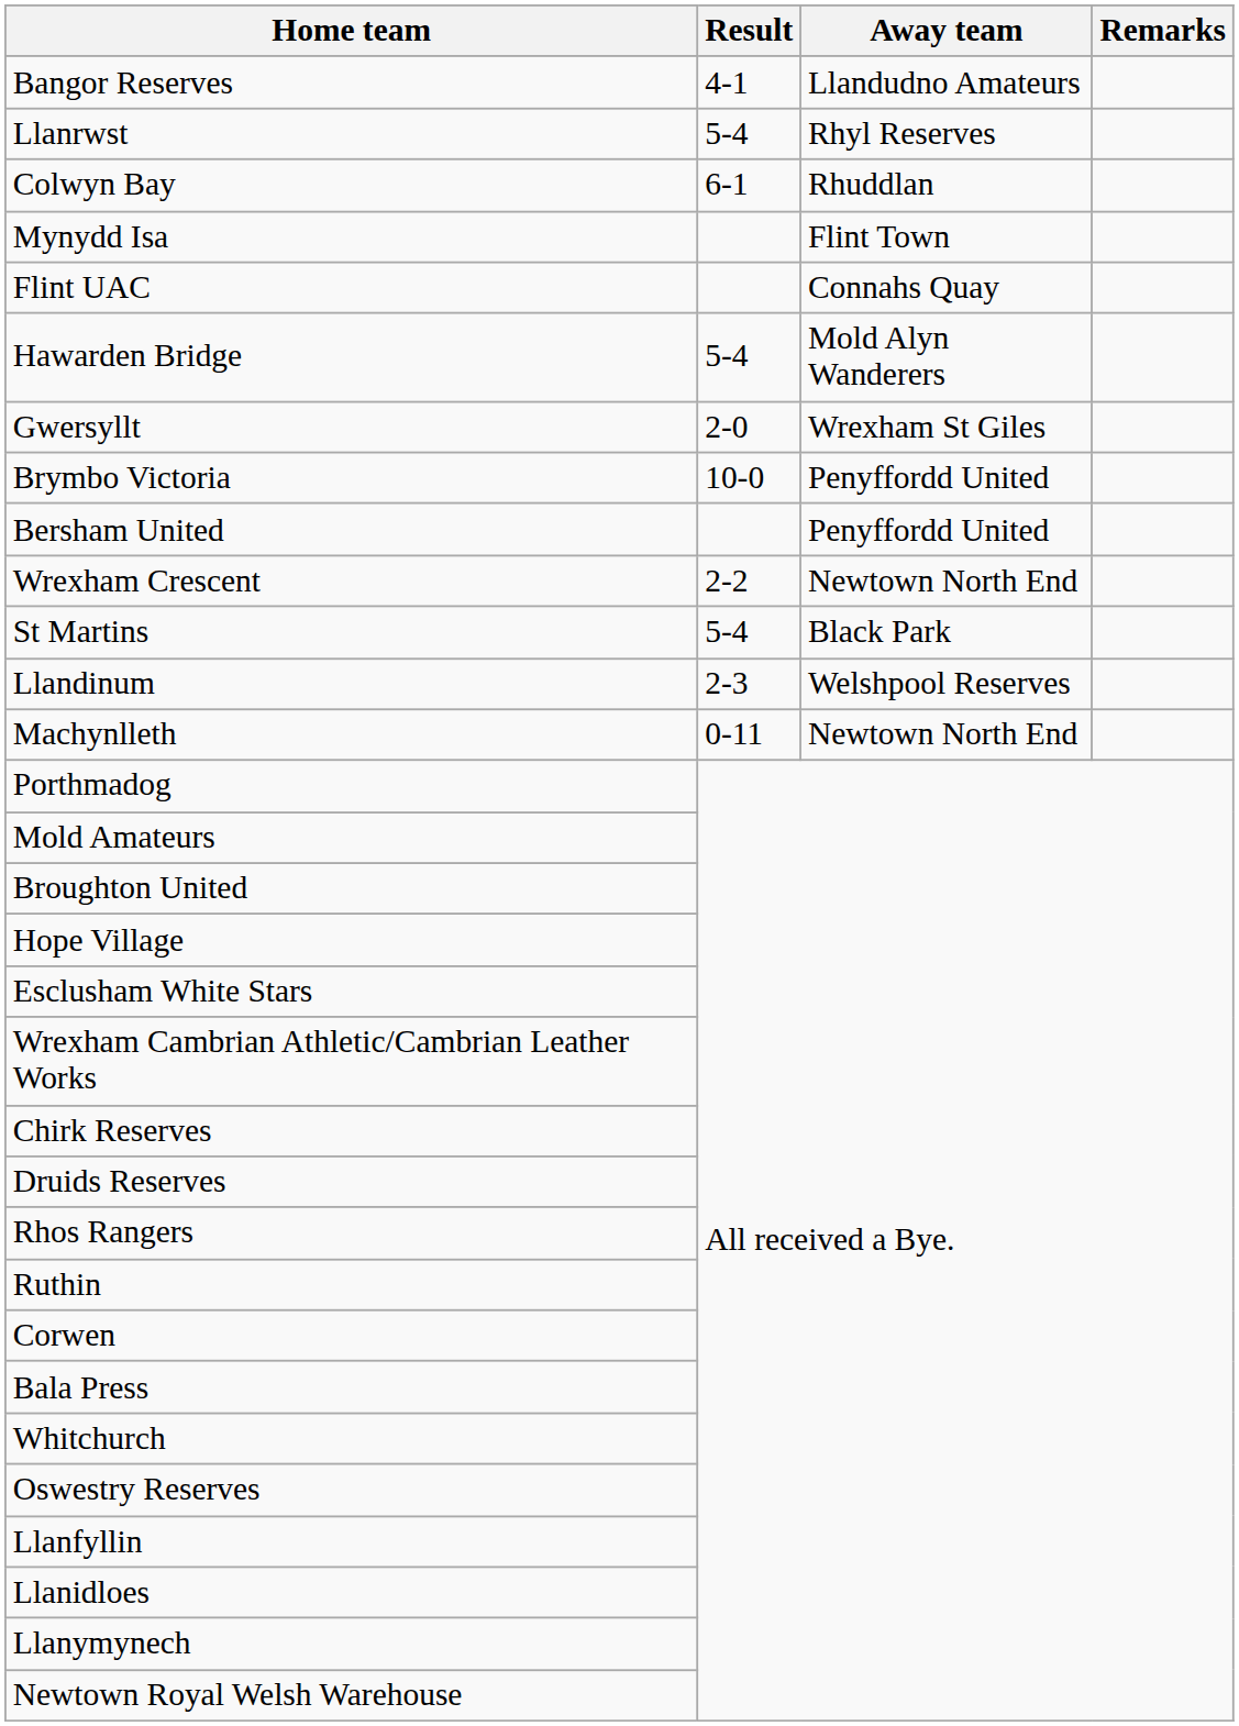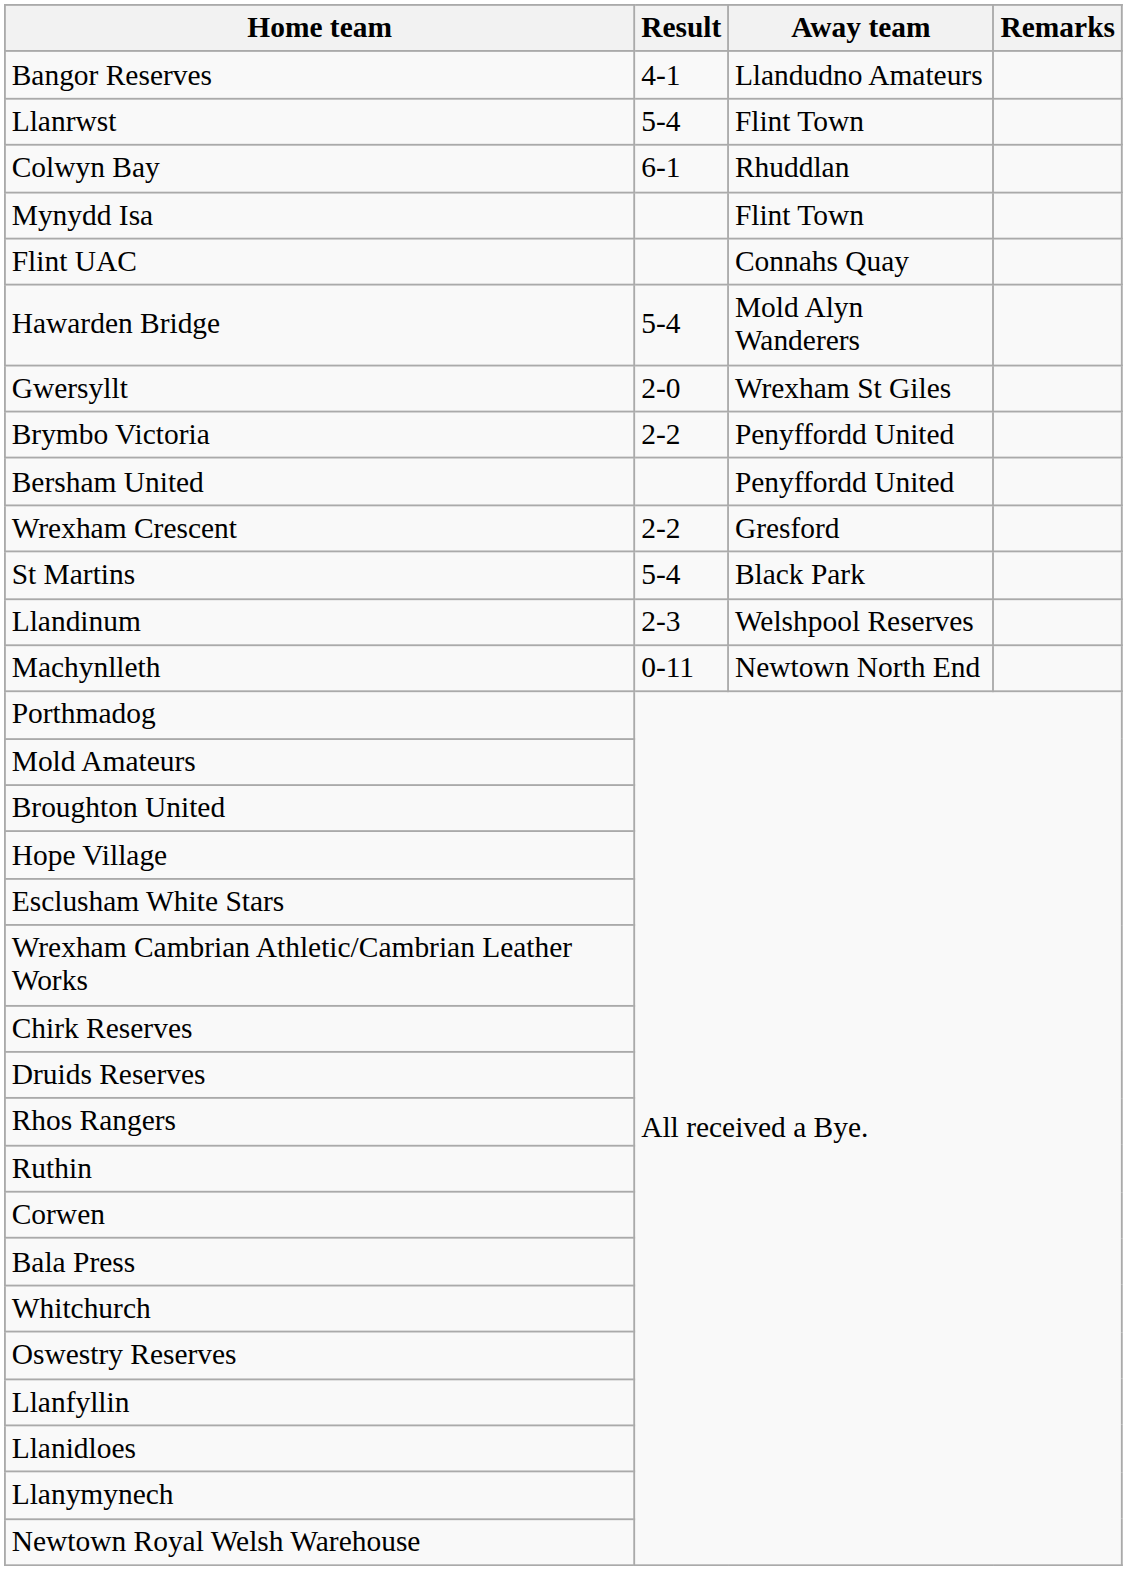Llanrwst | Away team: Rhyl Reserves -> Flint Town
Brymbo Victoria | Result: 10-0 -> 2-2
Wrexham Crescent | Away team: Newtown North End -> Gresford
